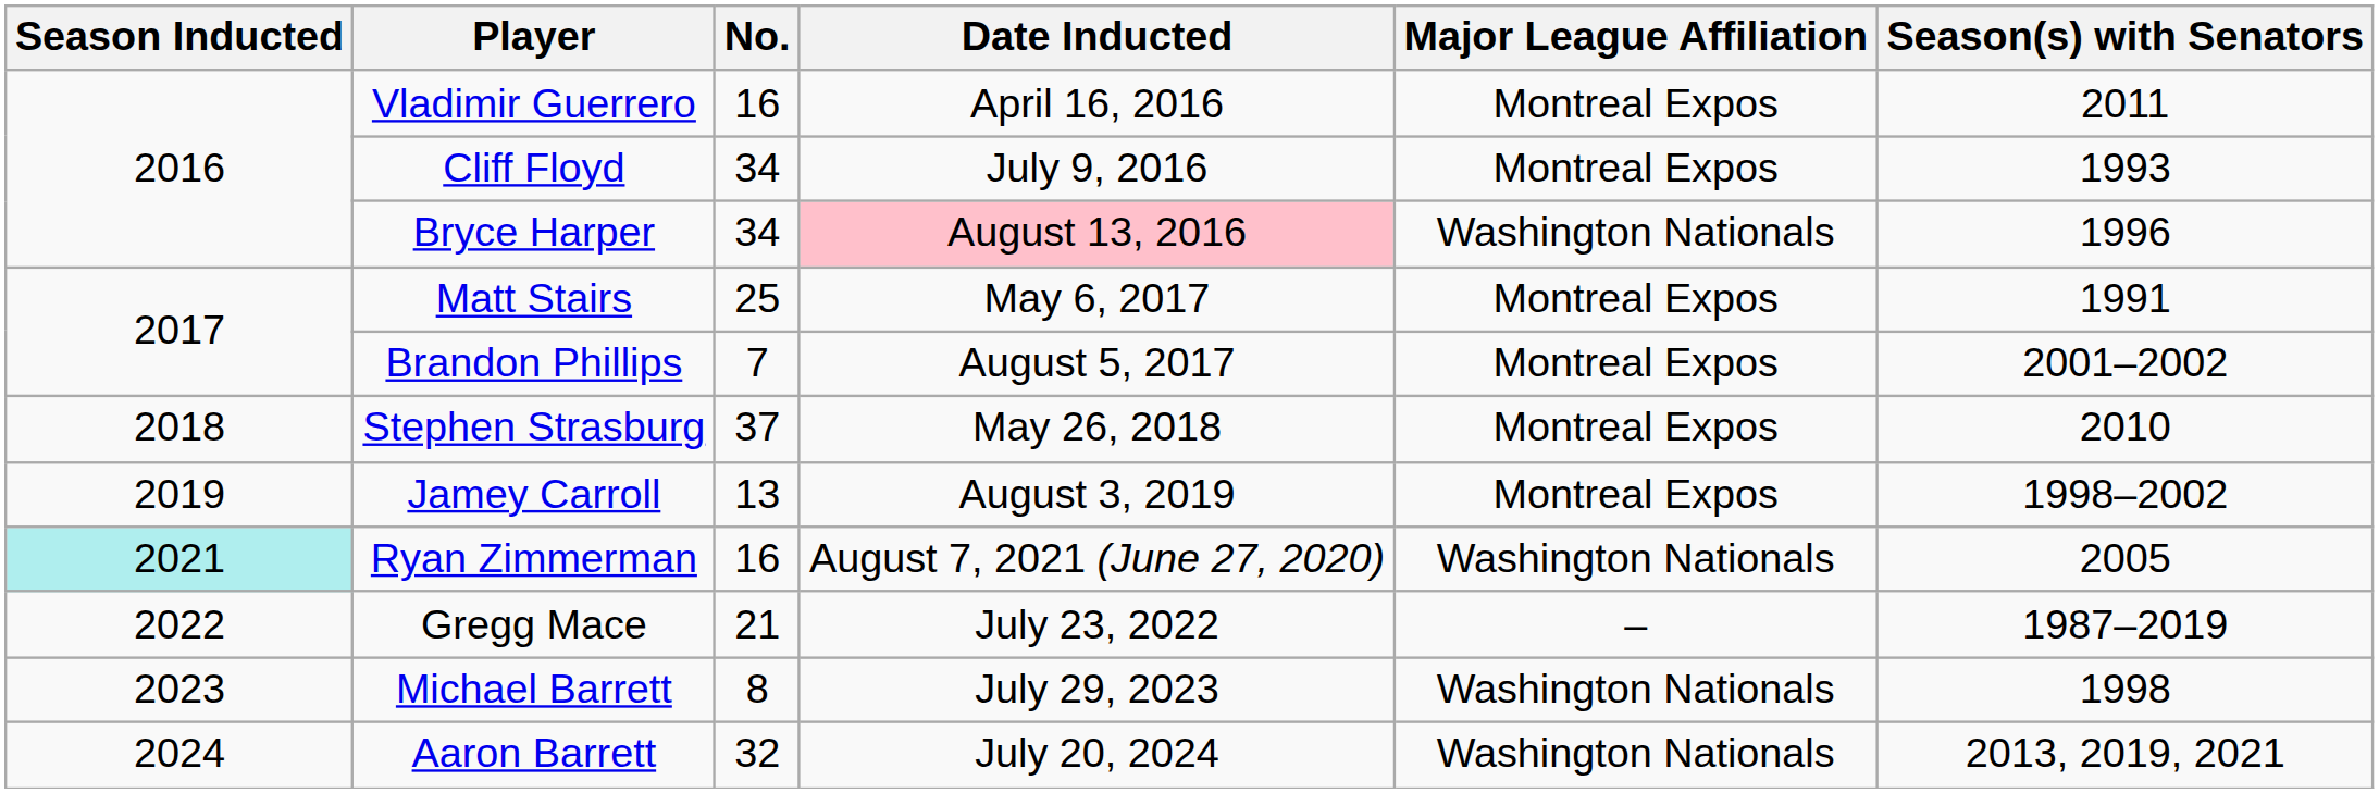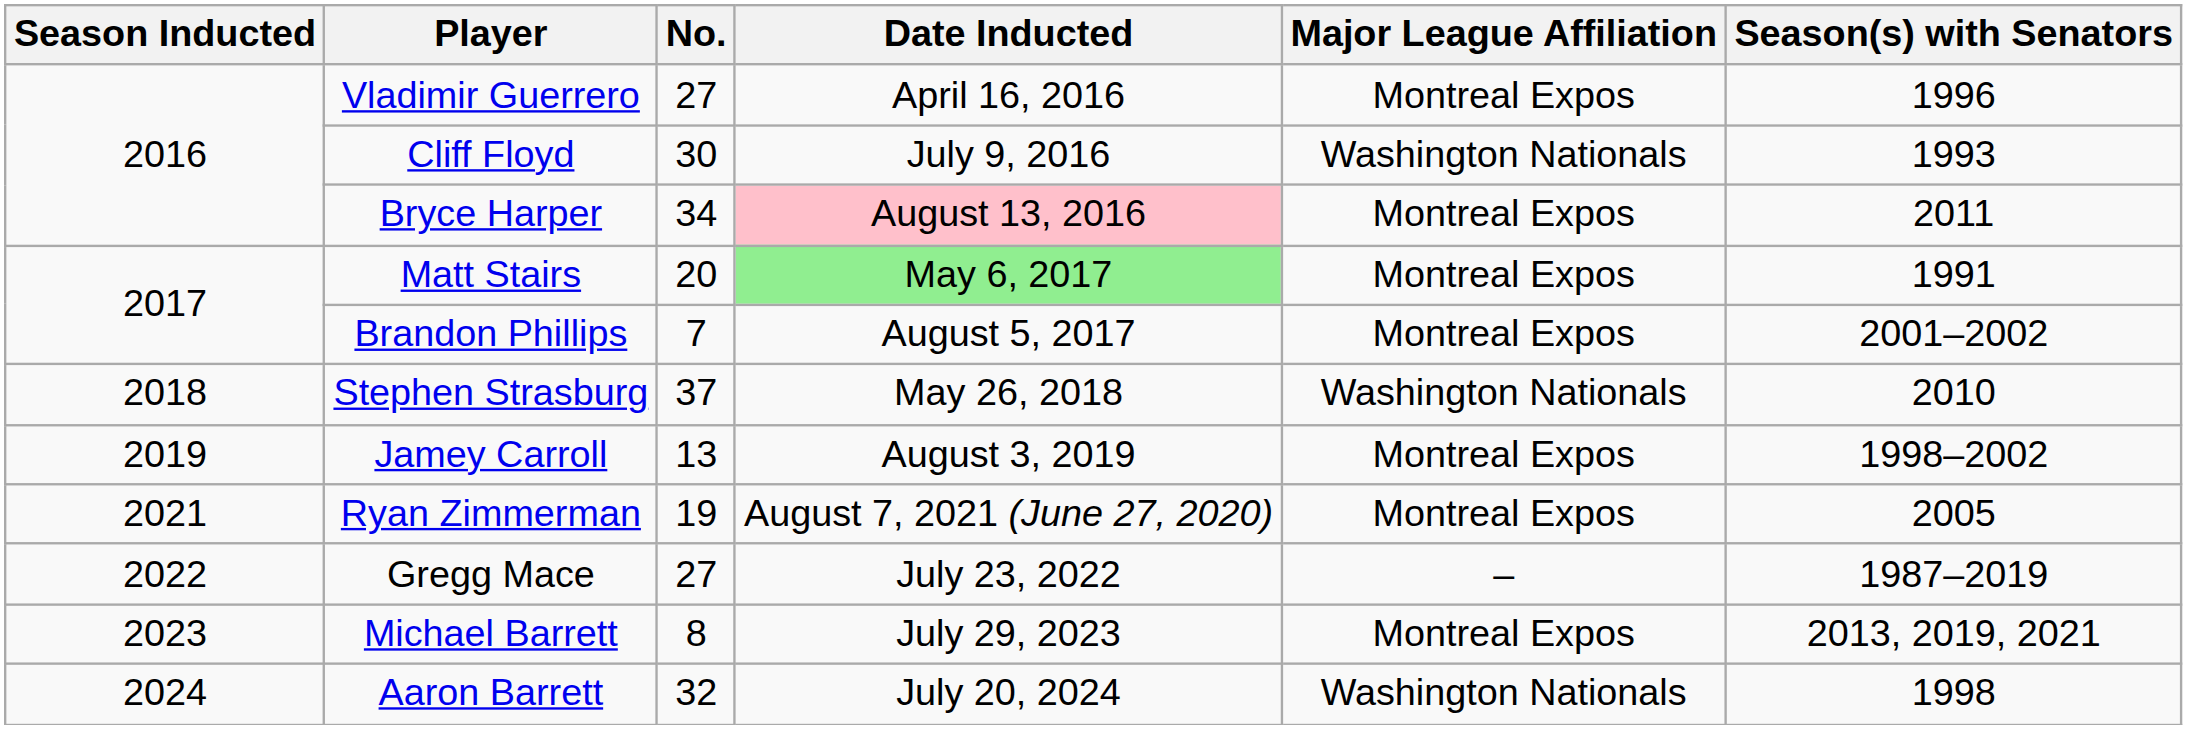Vladimir Guerrero | No.: 16 -> 27
Vladimir Guerrero | Season(s) with Senators: 2011 -> 1996
Cliff Floyd | No.: 34 -> 30
Cliff Floyd | Major League Affiliation: Montreal Expos -> Washington Nationals
Bryce Harper | Major League Affiliation: Washington Nationals -> Montreal Expos
Bryce Harper | Season(s) with Senators: 1996 -> 2011
Matt Stairs | No.: 25 -> 20
Matt Stairs | Date Inducted: no background -> lightgreen background
Stephen Strasburg | Major League Affiliation: Montreal Expos -> Washington Nationals
Ryan Zimmerman | Season Inducted: paleturquoise background -> no background
Ryan Zimmerman | No.: 16 -> 19
Ryan Zimmerman | Major League Affiliation: Washington Nationals -> Montreal Expos
Gregg Mace | No.: 21 -> 27
Michael Barrett | Major League Affiliation: Washington Nationals -> Montreal Expos
Michael Barrett | Season(s) with Senators: 1998 -> 2013, 2019, 2021
Aaron Barrett | Season(s) with Senators: 2013, 2019, 2021 -> 1998
